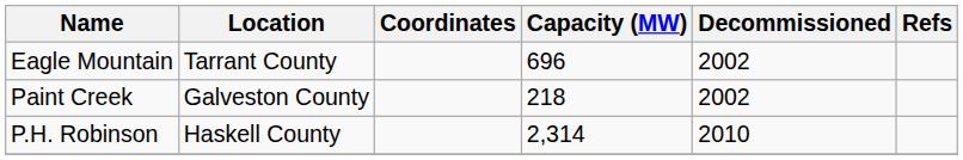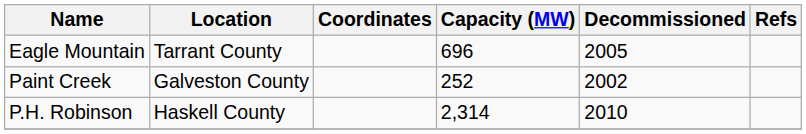Eagle Mountain | Decommissioned: 2002 -> 2005
Paint Creek | Capacity (MW): 218 -> 252
